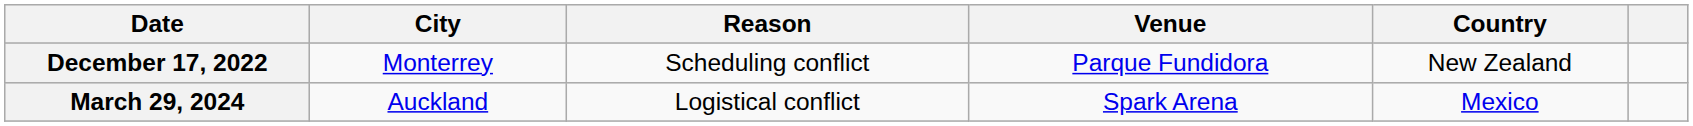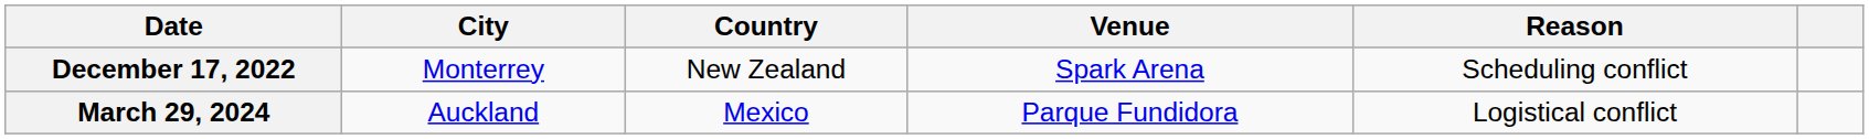columns swapped: Country <-> Reason
December 17, 2022 | Venue: Parque Fundidora -> Spark Arena
March 29, 2024 | Venue: Spark Arena -> Parque Fundidora
